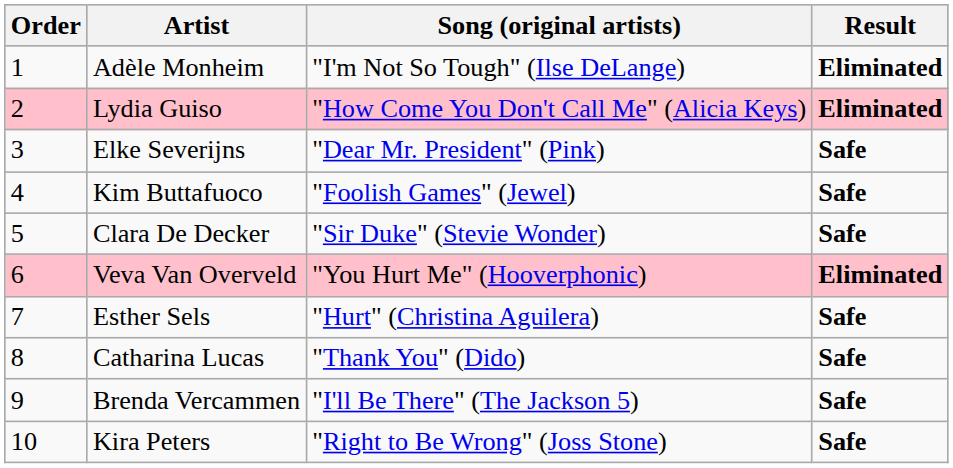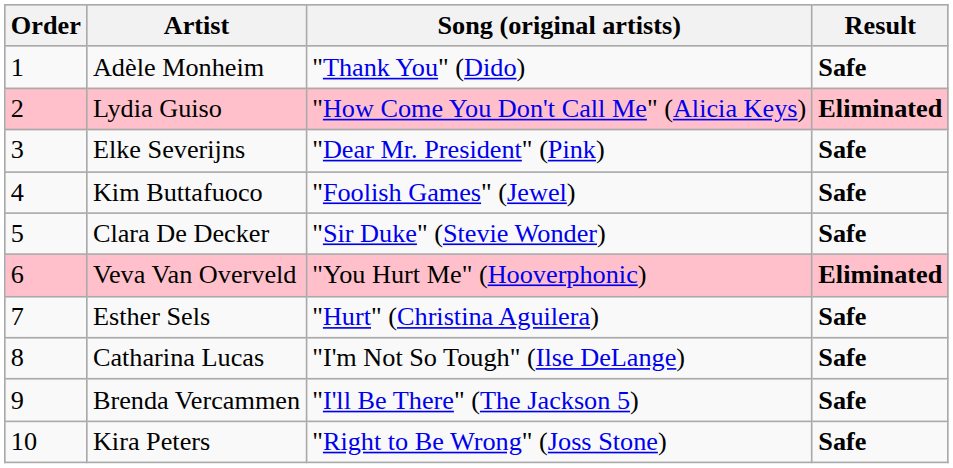Adèle Monheim | Song (original artists): "I'm Not So Tough" (Ilse DeLange) -> "Thank You" (Dido)
Adèle Monheim | Result: Eliminated -> Safe
Catharina Lucas | Song (original artists): "Thank You" (Dido) -> "I'm Not So Tough" (Ilse DeLange)
